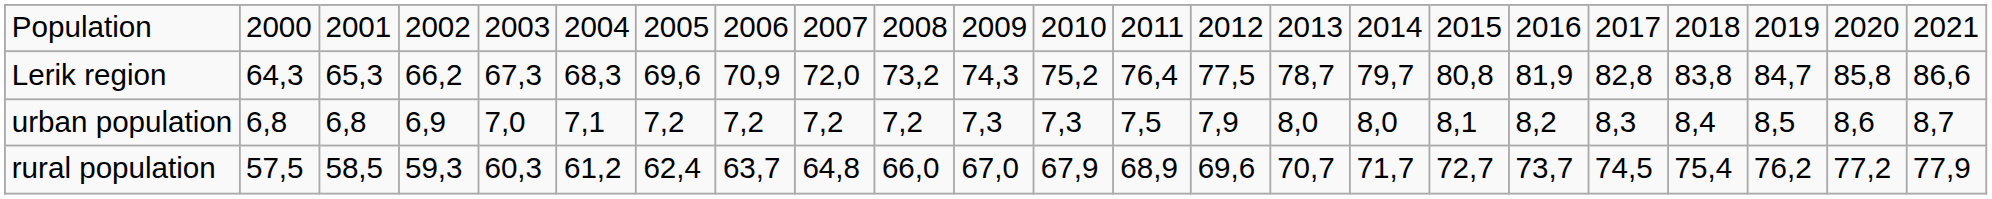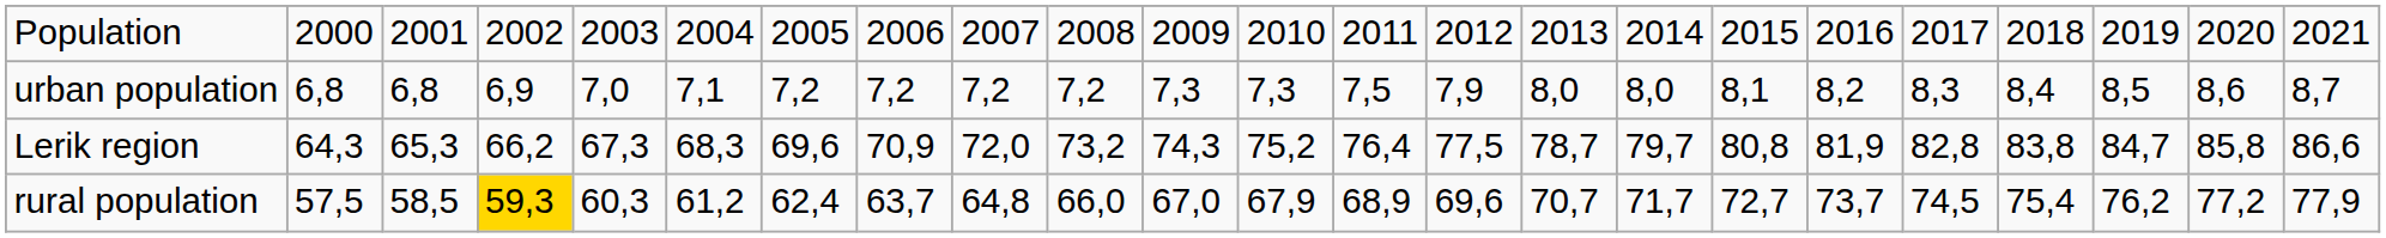rows swapped: Lerik region <-> urban population
rural population | column 4: no background -> gold background
